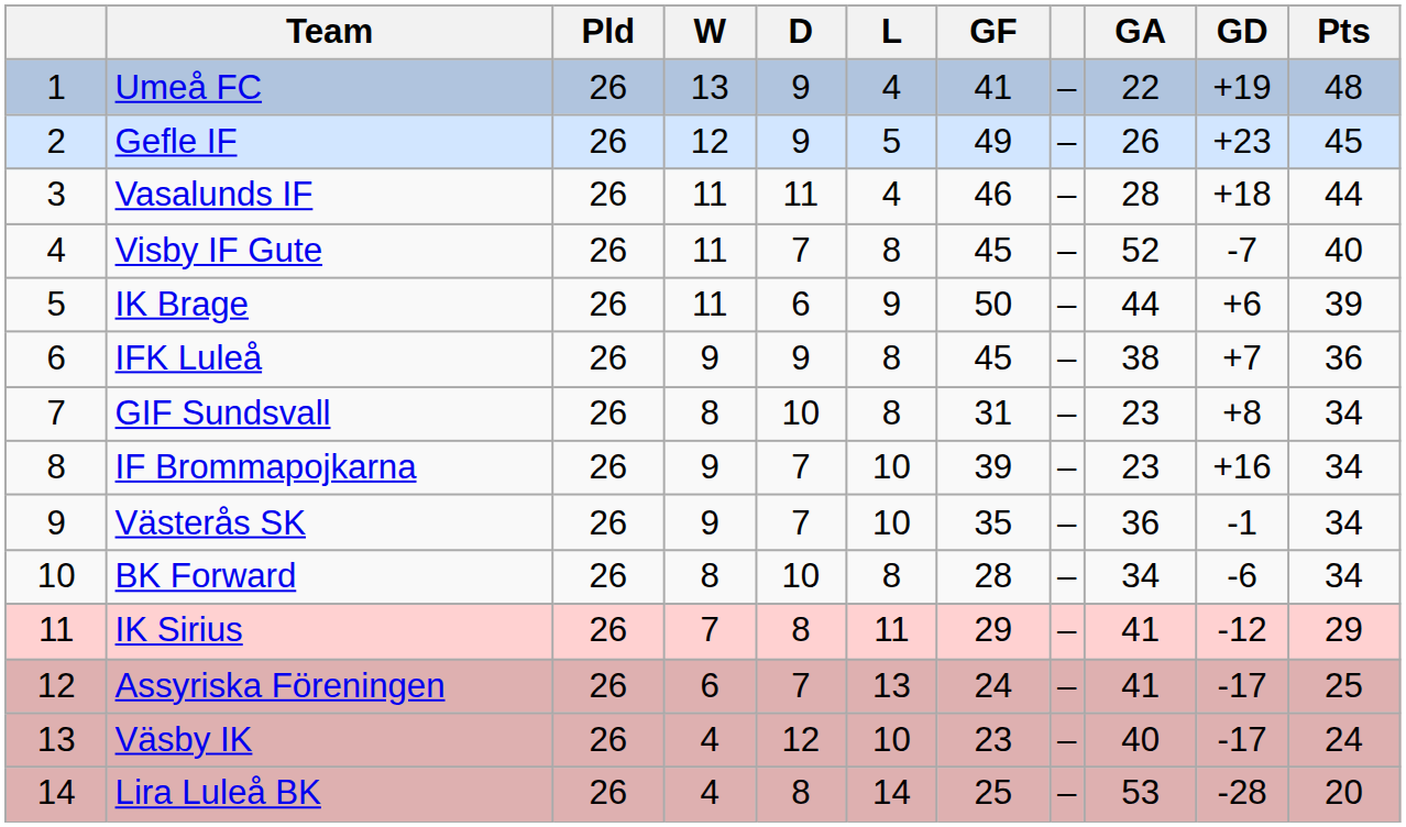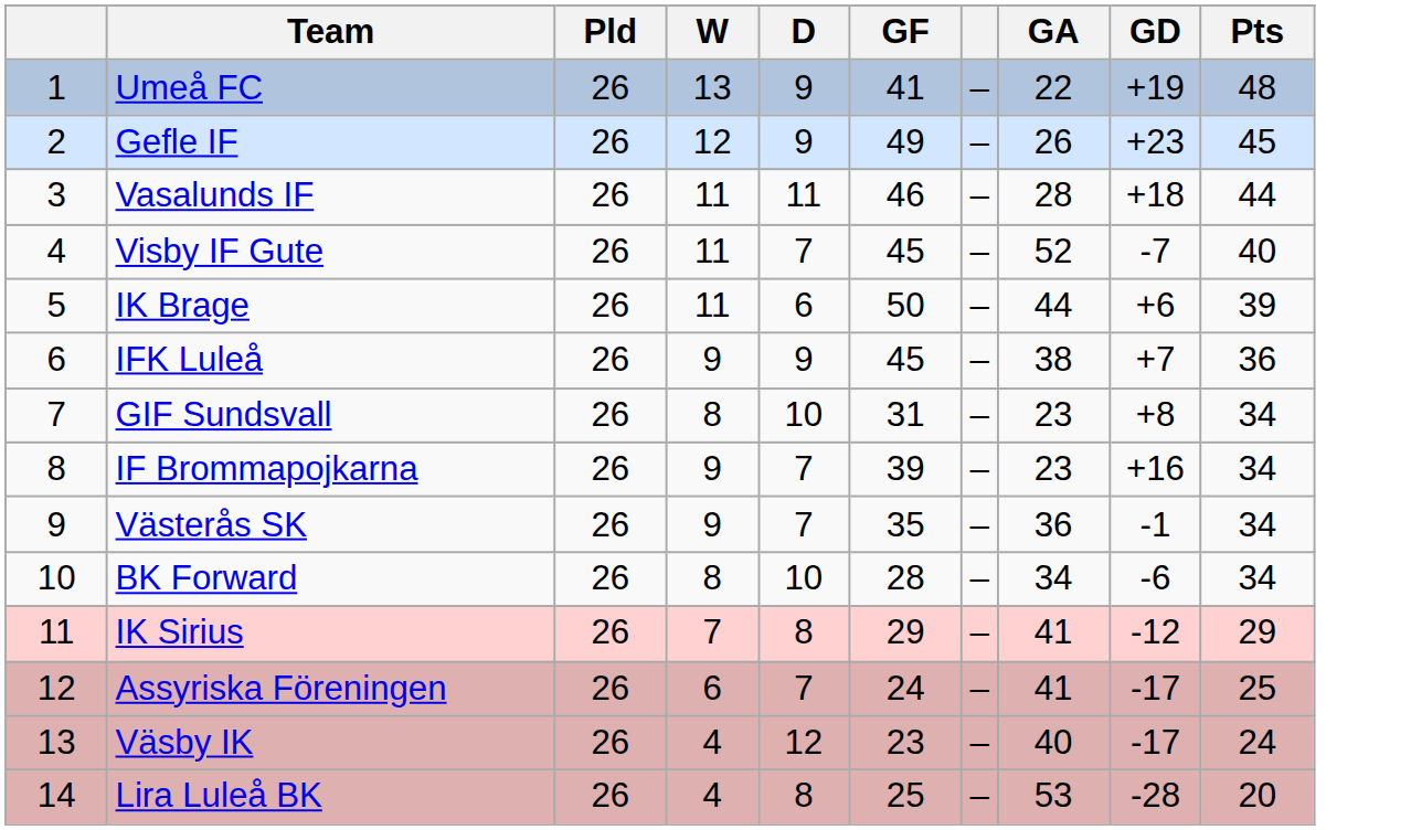- column: L | 4 | 5 | 4 | 8 | 9 | 8 | 8 | 10 | 10 | 8 | 11 | 13 | 10 | 14
